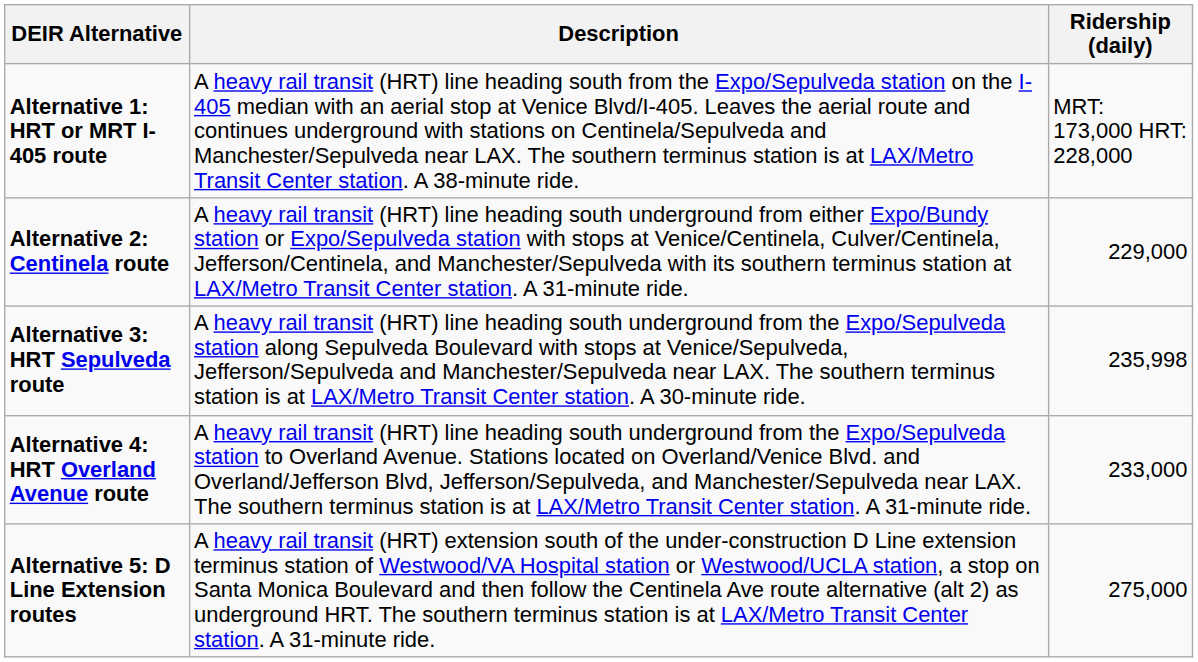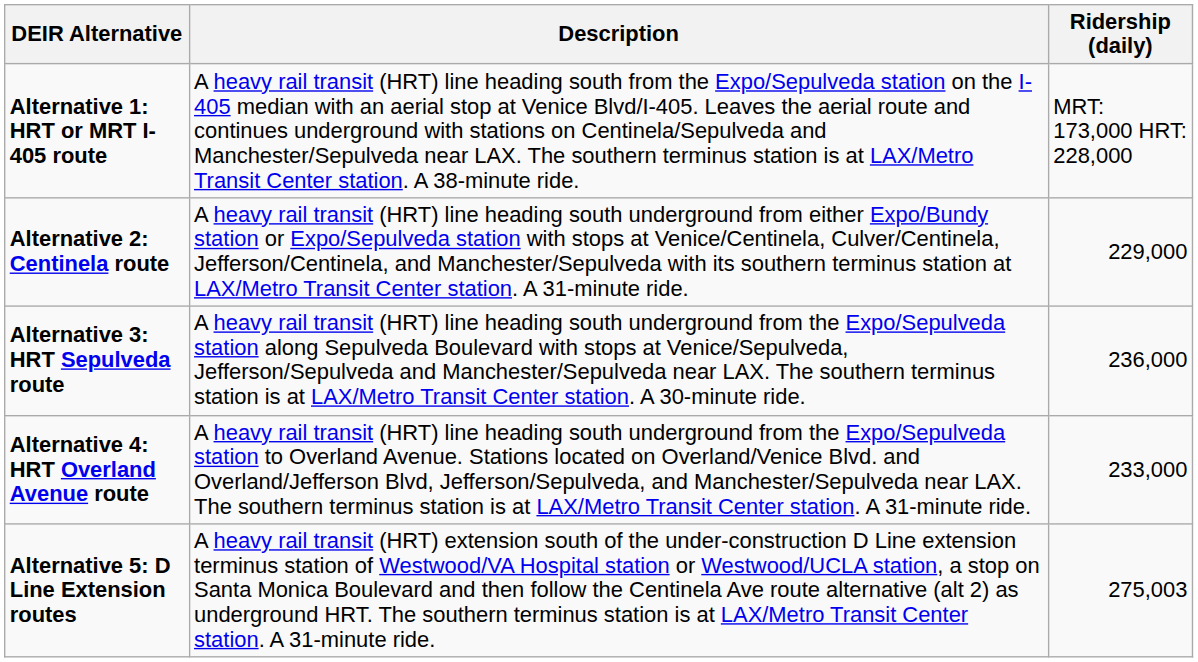Alternative 3: HRT Sepulveda route | Ridership (daily): 235,998 -> 236,000
Alternative 5: D Line Extension routes | Ridership (daily): 275,000 -> 275,003
